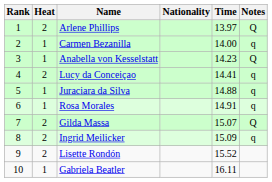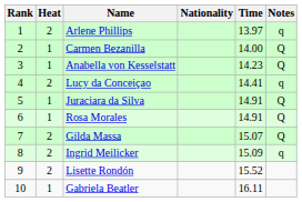Arlene Phillips | Notes: Q -> q
Carmen Bezanilla | Notes: q -> Q
Juraciara da Silva | Time: 14.88 -> 14.91
Juraciara da Silva | Notes: q -> Q
Rosa Morales | Notes: q -> Q
